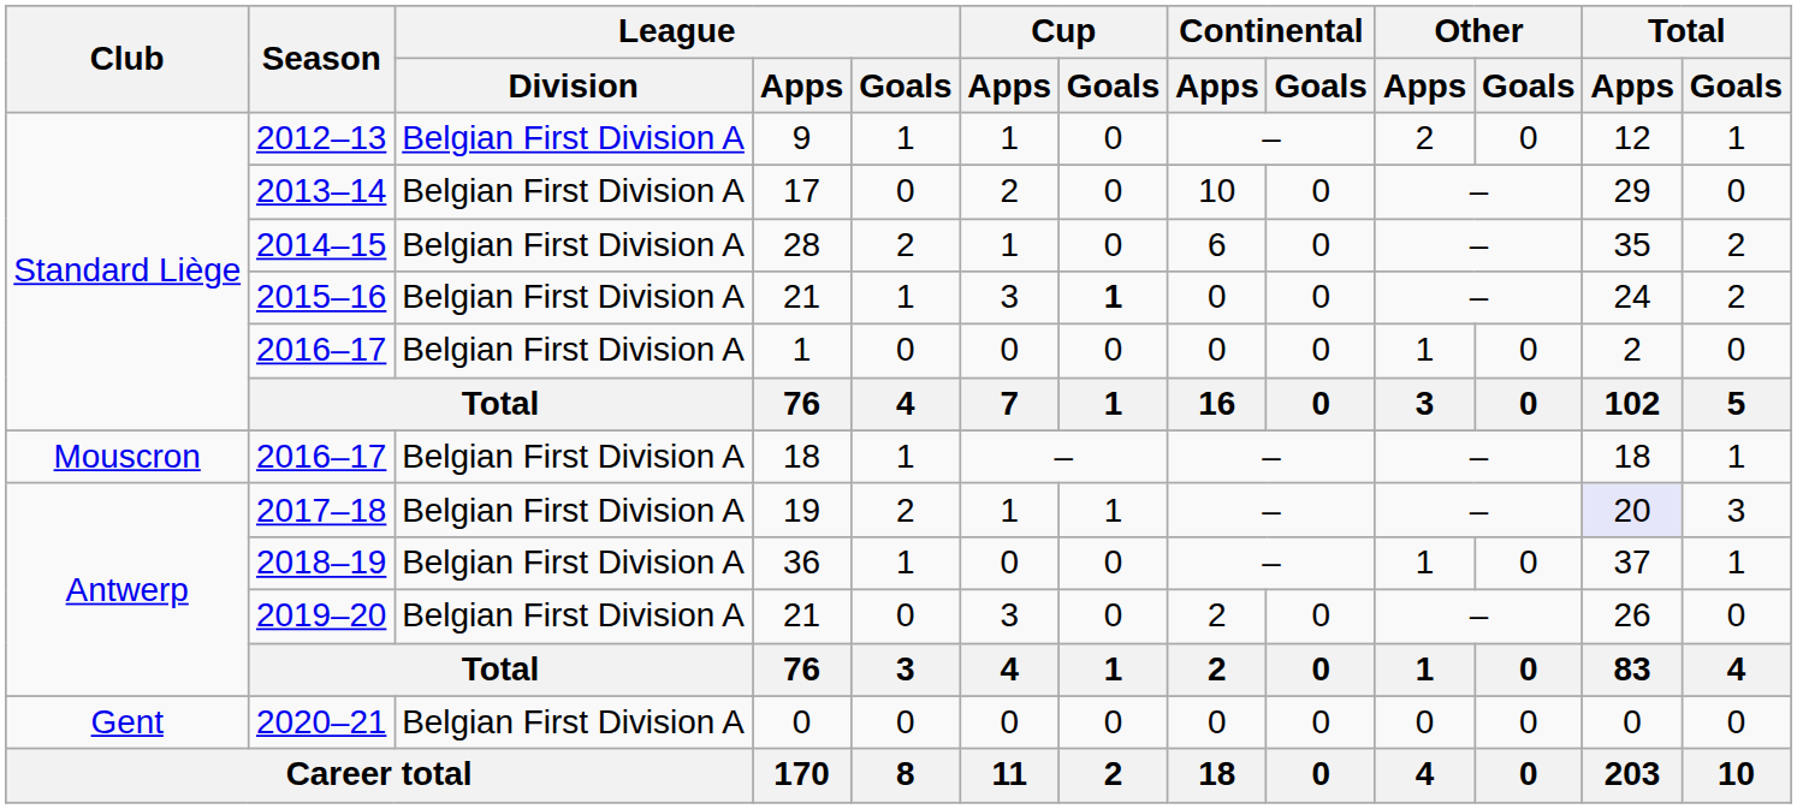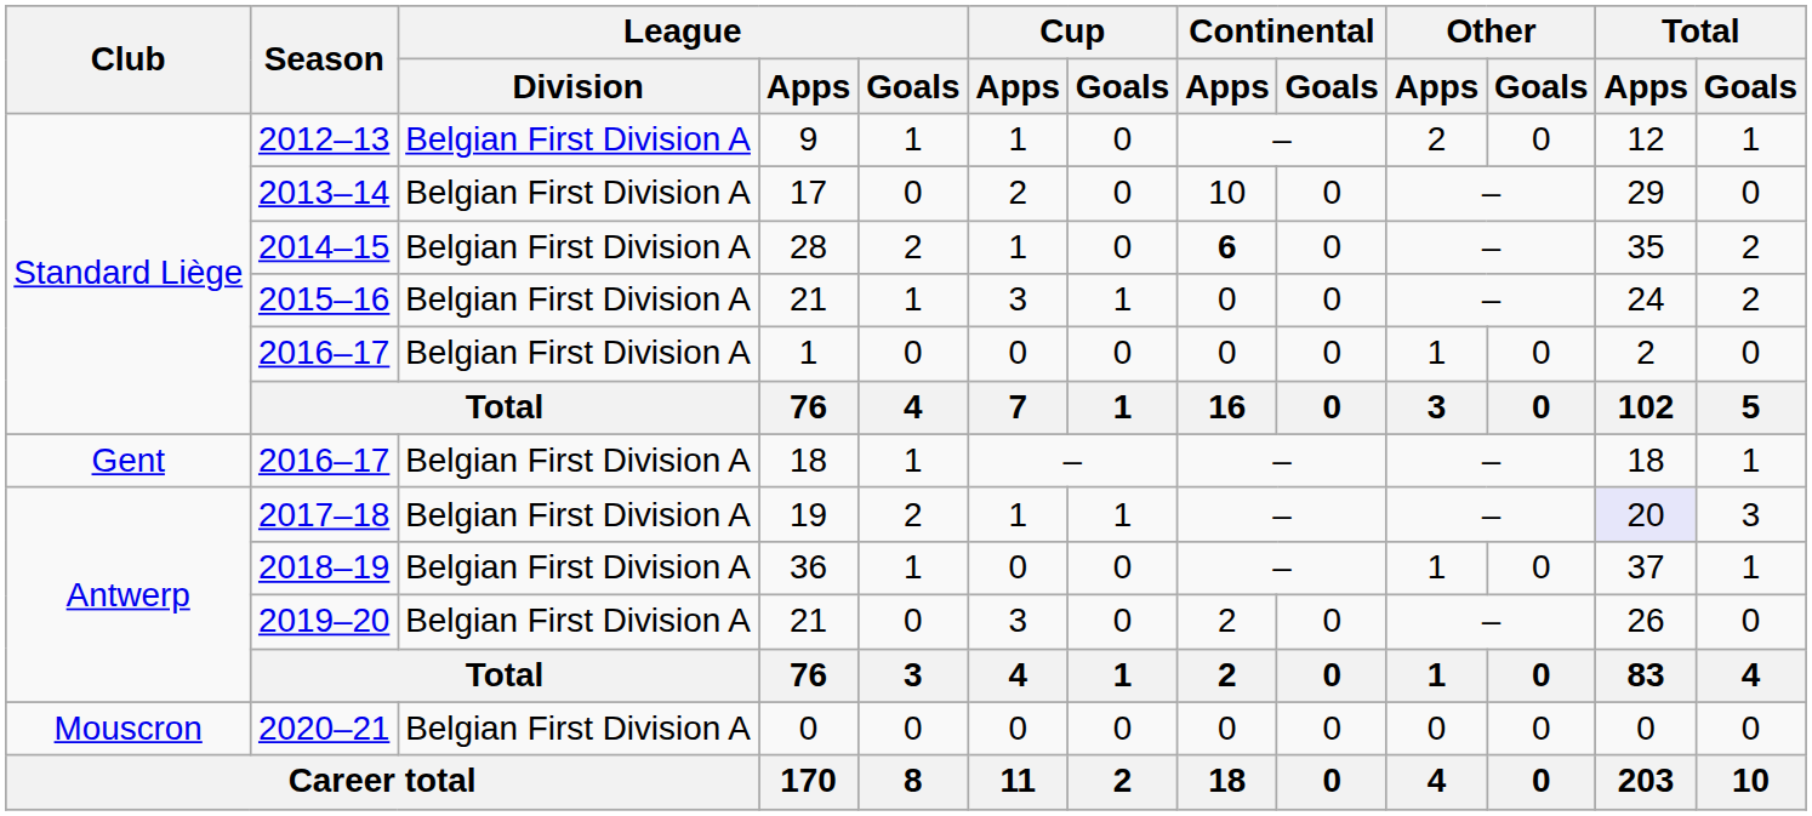2014–15 | Continental / Apps: normal -> bold
2015–16 | Cup / Goals: bold -> normal
2016–17 / 18 | Club: Mouscron -> Gent
2020–21 | Club: Gent -> Mouscron
